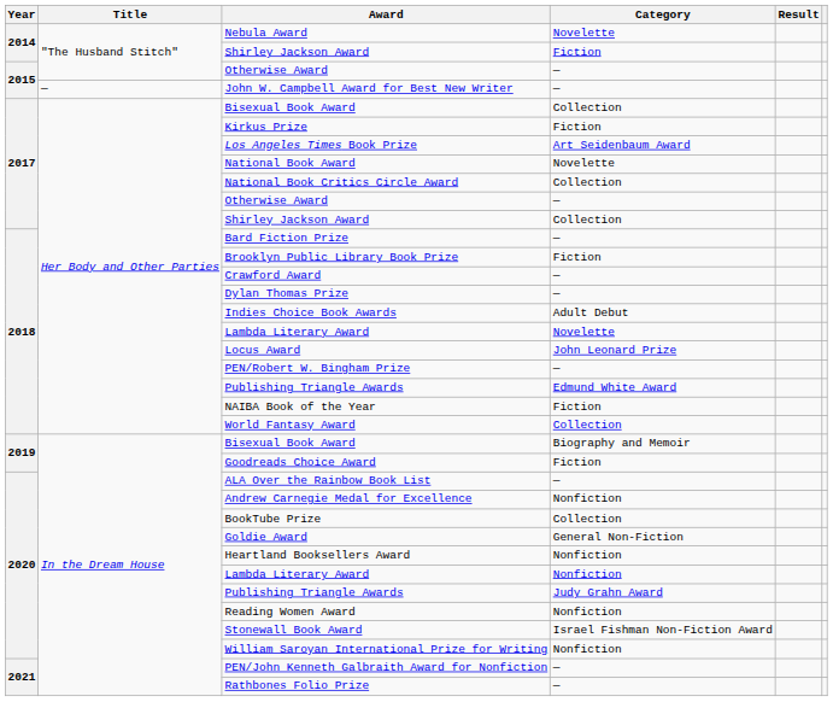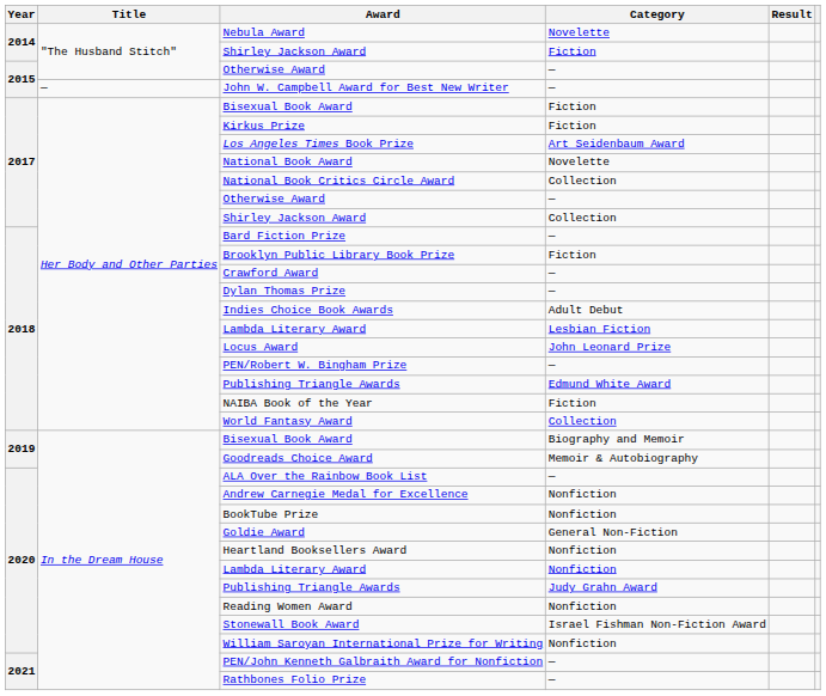2017 / Bisexual Book Award | Category: Collection -> Fiction
2018 / Lambda Literary Award | Category: Novelette -> Lesbian Fiction
Goodreads Choice Award | Category: Fiction -> Memoir & Autobiography
BookTube Prize | Category: Collection -> Nonfiction
